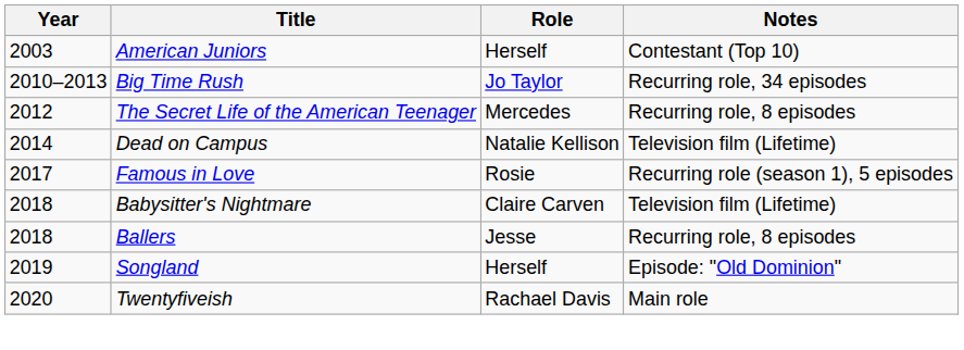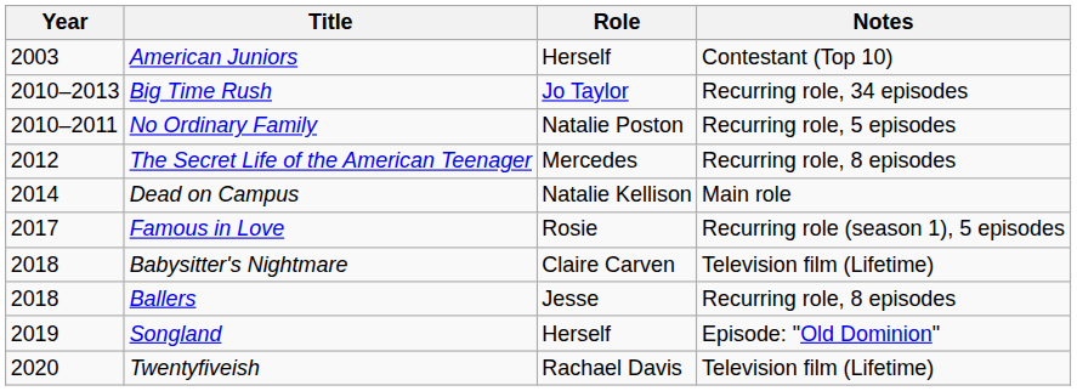+ row: 2010–2011 | No Ordinary Family | Natalie Poston | Recurring role, 5 episodes
Dead on Campus | Notes: Television film (Lifetime) -> Main role
Twentyfiveish | Notes: Main role -> Television film (Lifetime)
